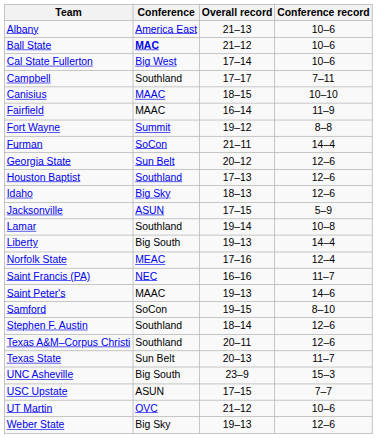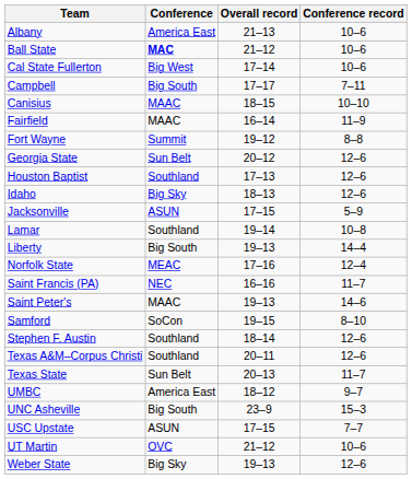Campbell | Conference: Southland -> Big South
- row: Furman | SoCon | 21–11 | 14–4
+ row: UMBC | America East | 18–12 | 9–7
